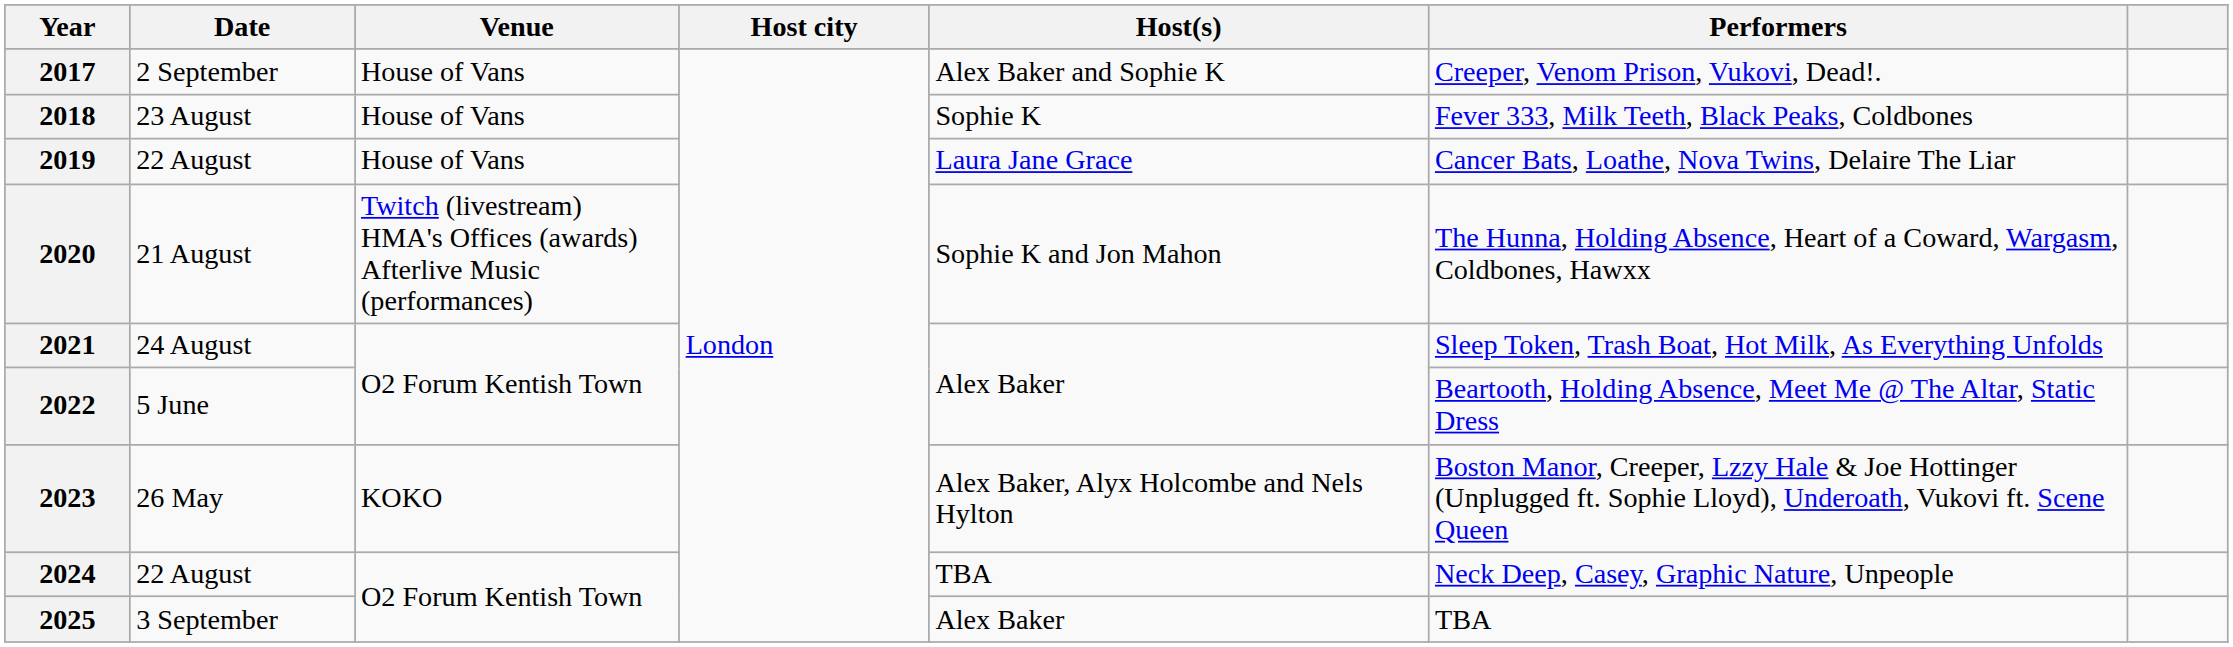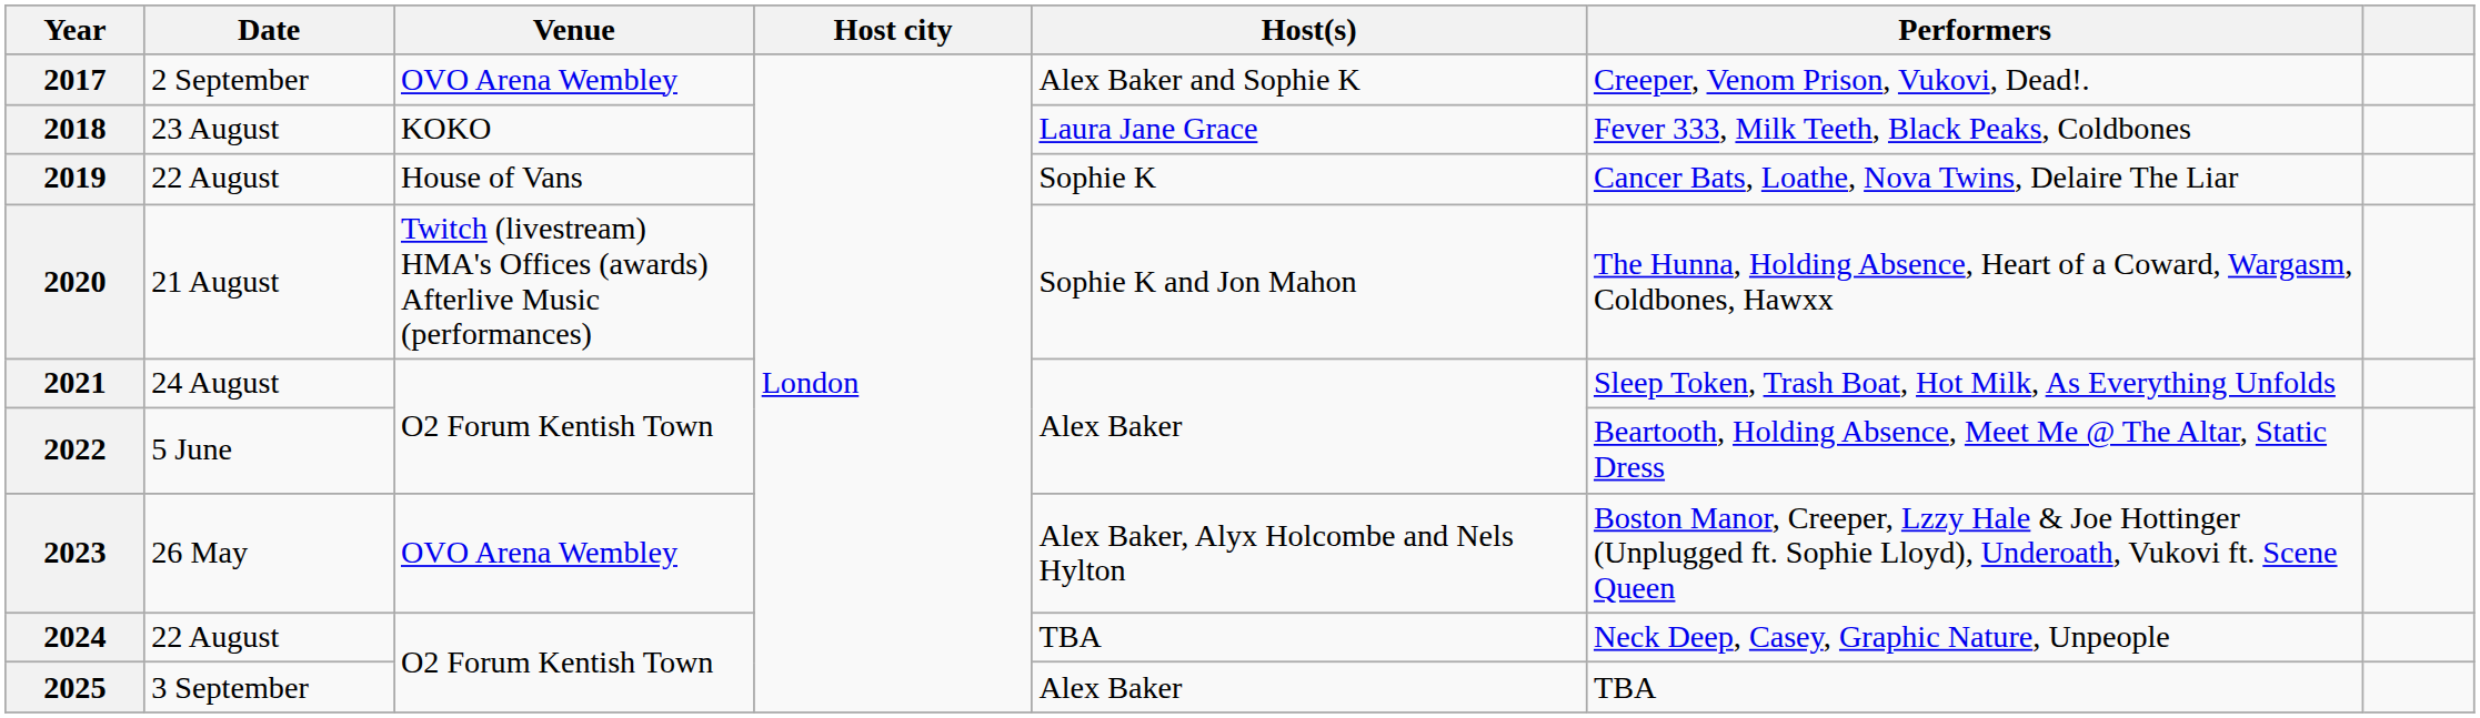2017 | Venue: House of Vans -> OVO Arena Wembley
2018 | Venue: House of Vans -> KOKO
2018 | Host(s): Sophie K -> Laura Jane Grace
2019 | Host(s): Laura Jane Grace -> Sophie K
2023 | Venue: KOKO -> OVO Arena Wembley
